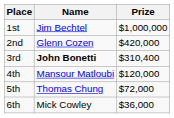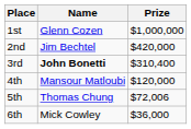1st | Name: Jim Bechtel -> Glenn Cozen
2nd | Name: Glenn Cozen -> Jim Bechtel
5th | Prize: $72,000 -> $72,006
